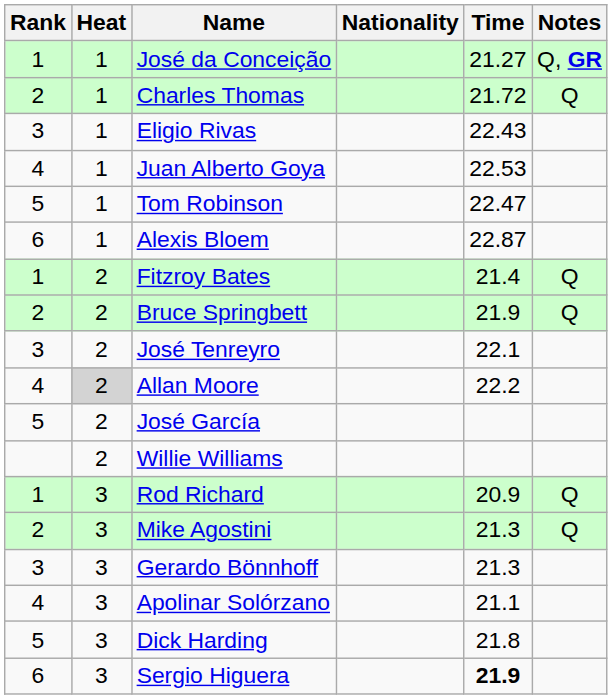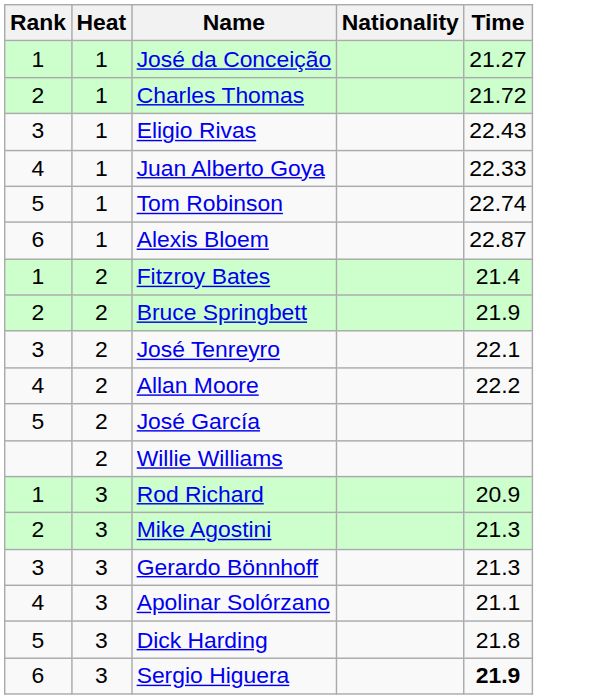- column: Notes | Q, GR | Q | Q | Q | Q | Q
Juan Alberto Goya | Time: 22.53 -> 22.33
Tom Robinson | Time: 22.47 -> 22.74
Allan Moore | Heat: lightgrey background -> no background
